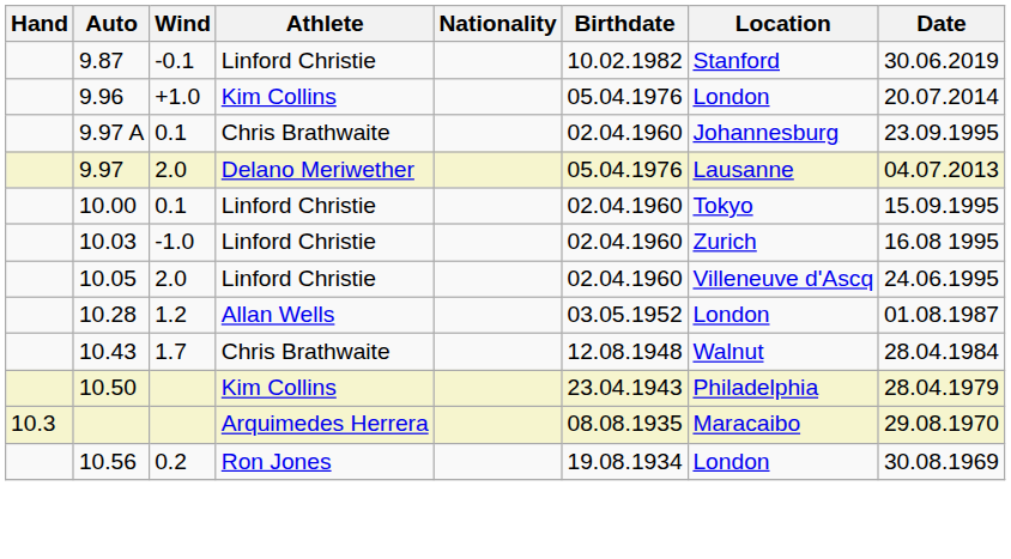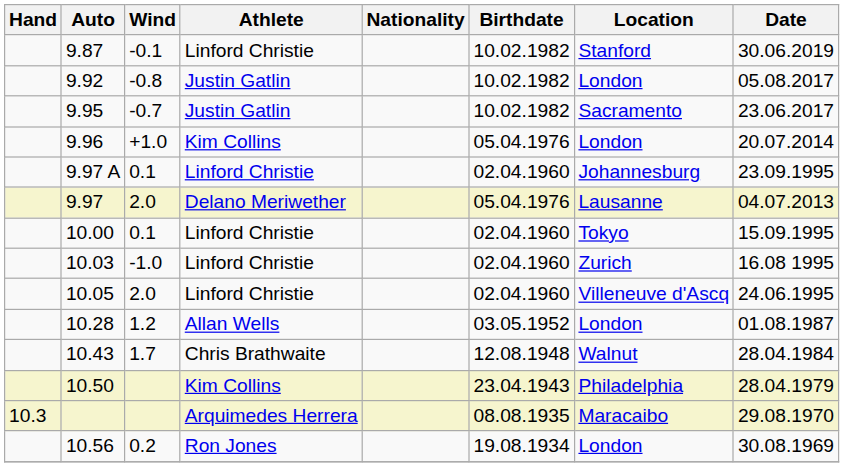+ row: 9.92 | -0.8 | Justin Gatlin | 10.02.1982 | London | 05.08.2017
+ row: 9.95 | -0.7 | Justin Gatlin | 10.02.1982 | Sacramento | 23.06.2017
9.97 A | Athlete: Chris Brathwaite -> Linford Christie
